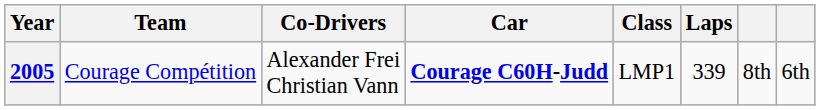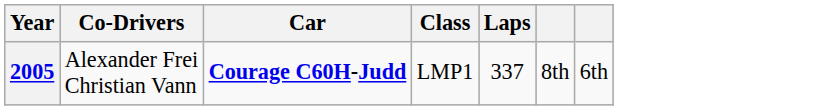- column: Team | Courage Compétition
2005 | Laps: 339 -> 337
